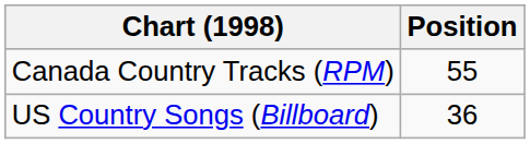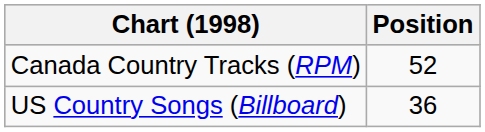Canada Country Tracks (RPM) | Position: 55 -> 52
